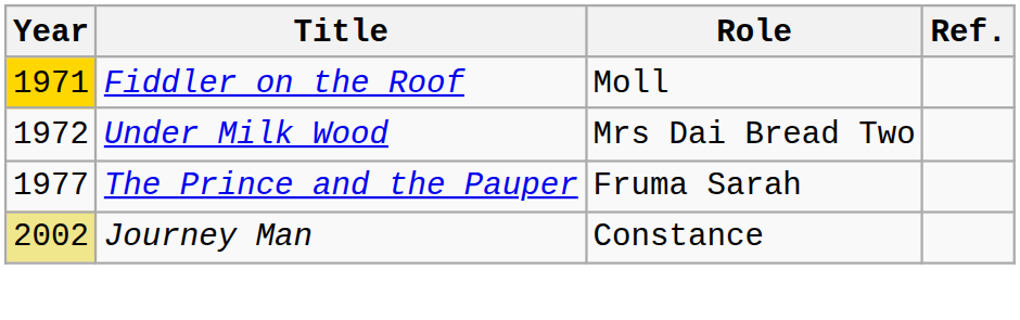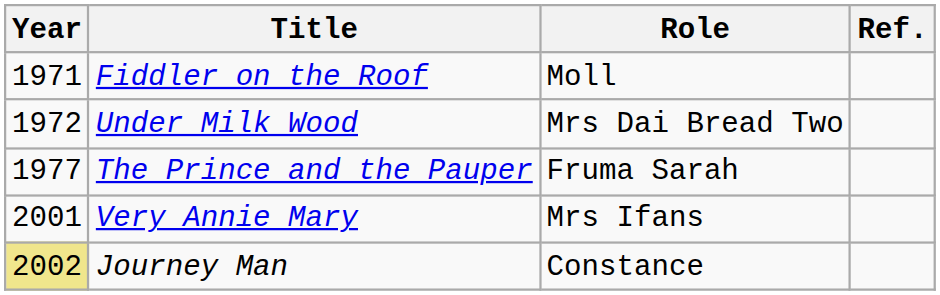Fiddler on the Roof | Year: gold background -> no background
+ row: 2001 | Very Annie Mary | Mrs Ifans
